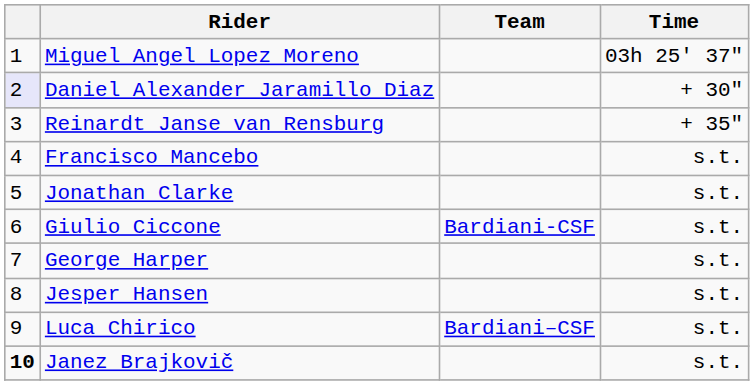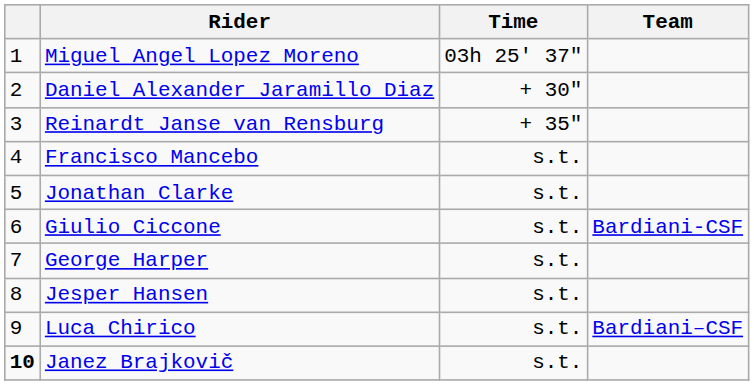columns swapped: Team <-> Time
Daniel Alexander Jaramillo Diaz | column 1: lavender background -> no background
